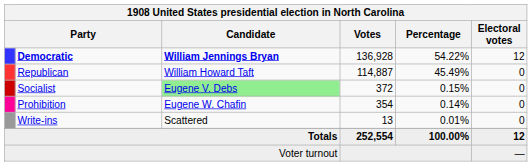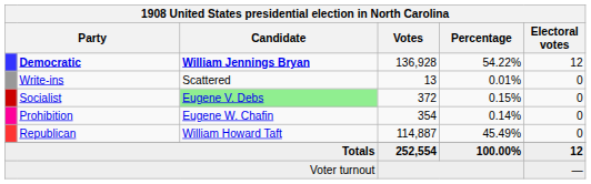rows swapped: Republican <-> Write-ins
